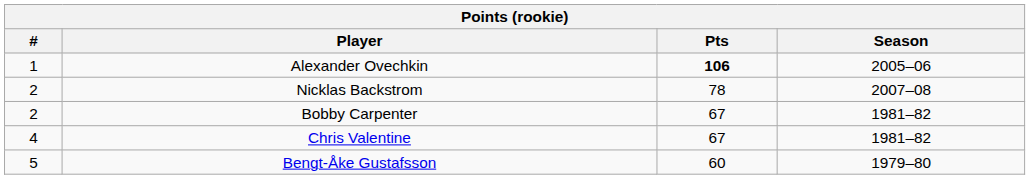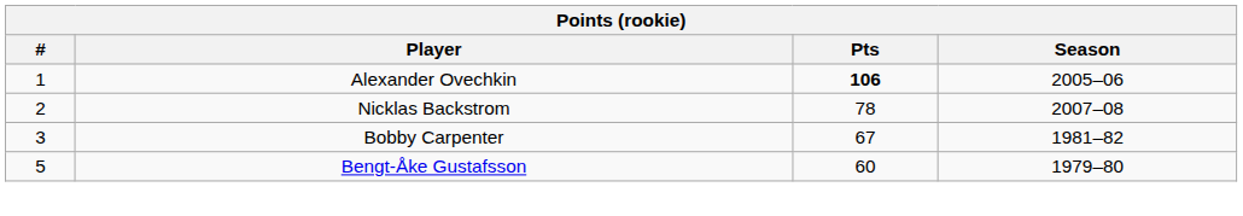Bobby Carpenter | #: 2 -> 3
- row: 4 | Chris Valentine | 67 | 1981–82
